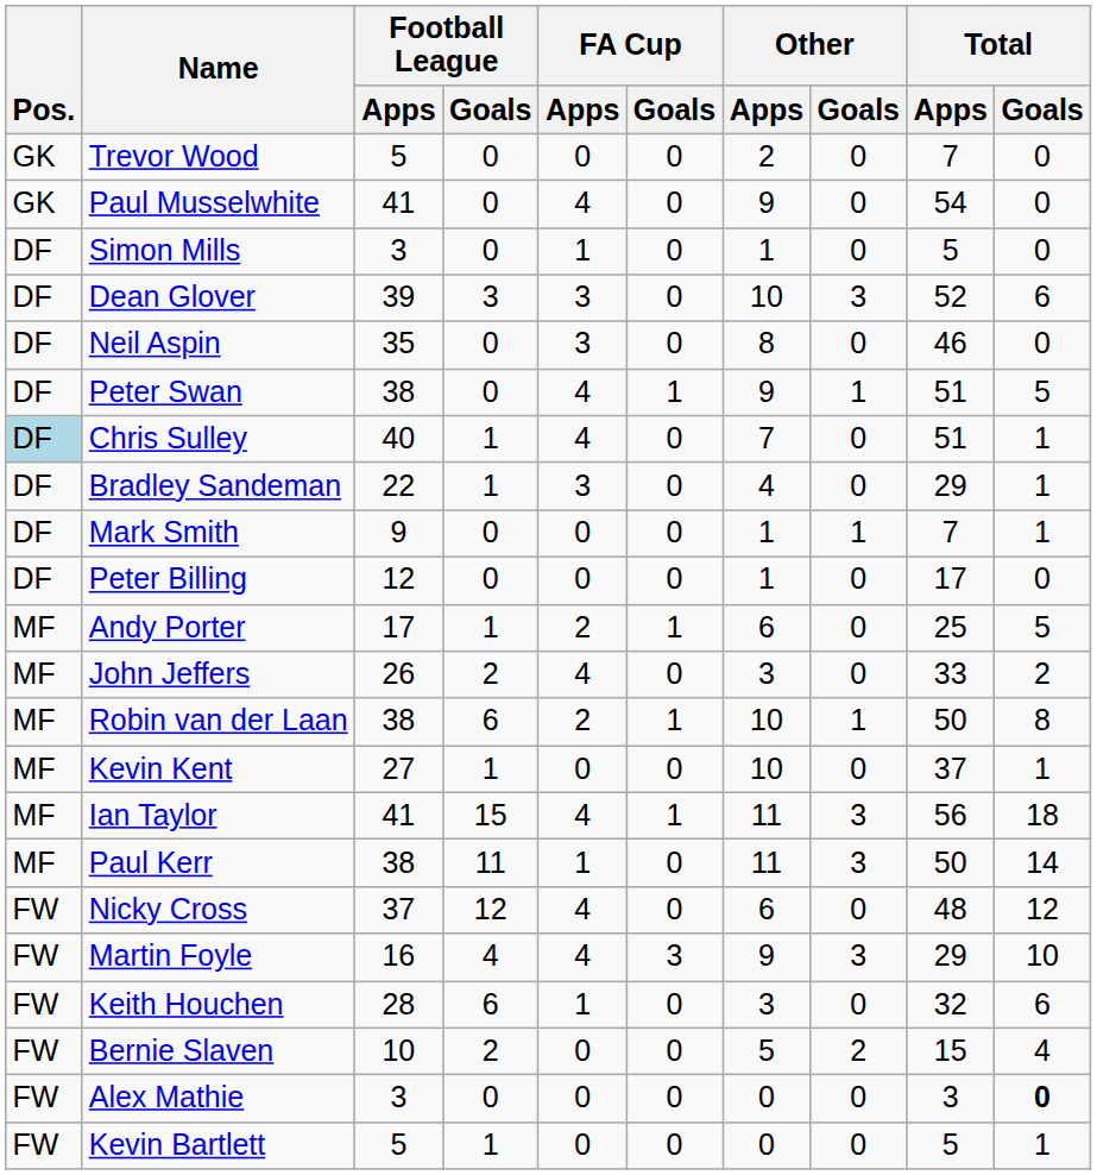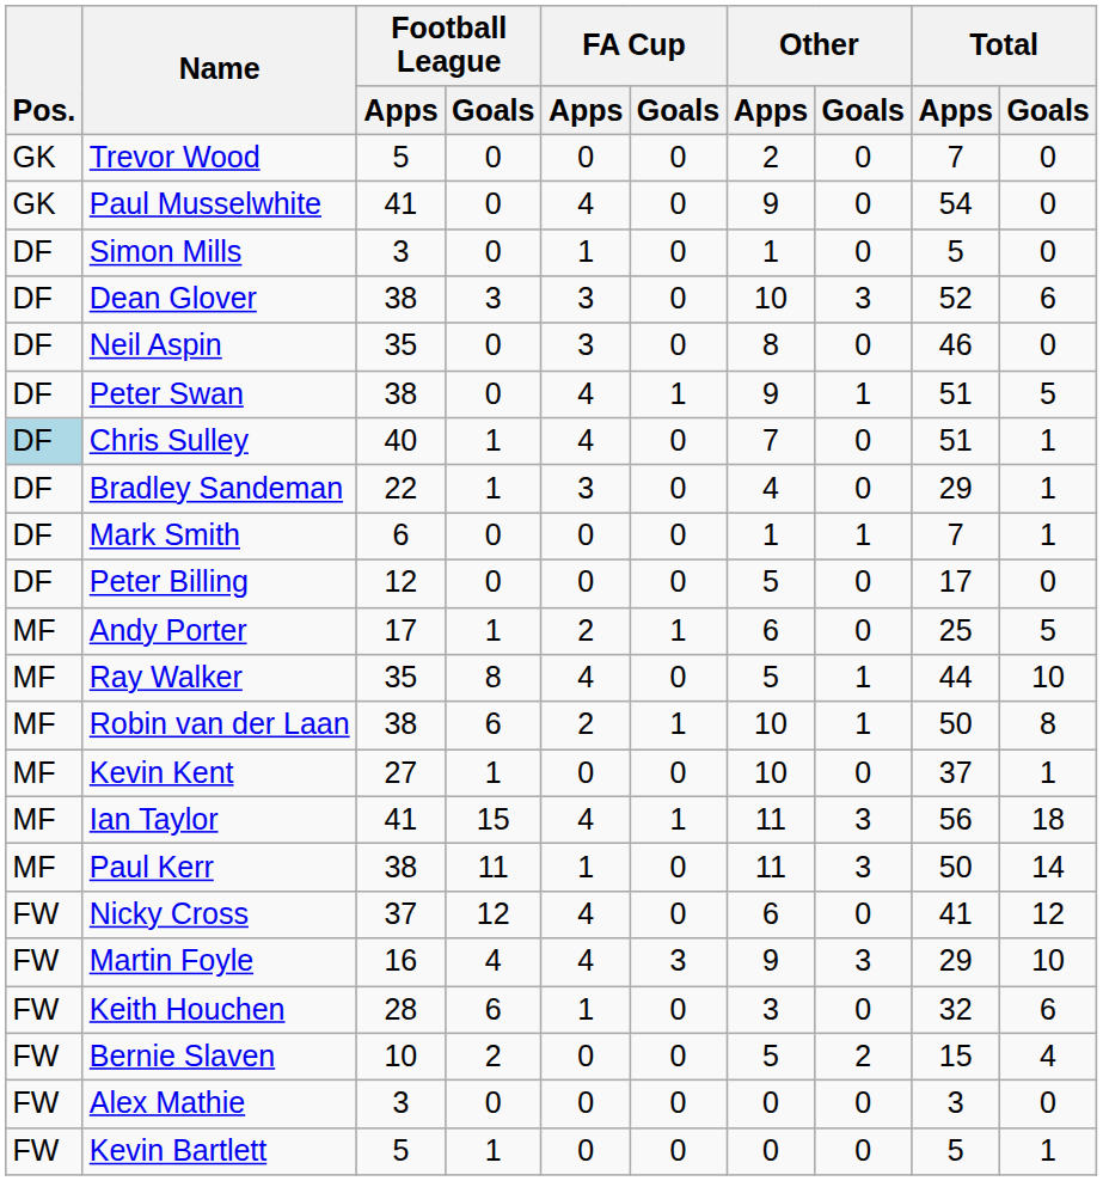Dean Glover | Football League / Apps: 39 -> 38
Mark Smith | Football League / Apps: 9 -> 6
Peter Billing | Other / Apps: 1 -> 5
+ row: MF | Ray Walker | 35 | 8 | 4 | 0 | 5 | 1 | 44 | 10
- row: MF | John Jeffers | 26 | 2 | 4 | 0 | 3 | 0 | 33 | 2
Nicky Cross | Total / Apps: 48 -> 41
Alex Mathie | Total / Goals: bold -> normal
